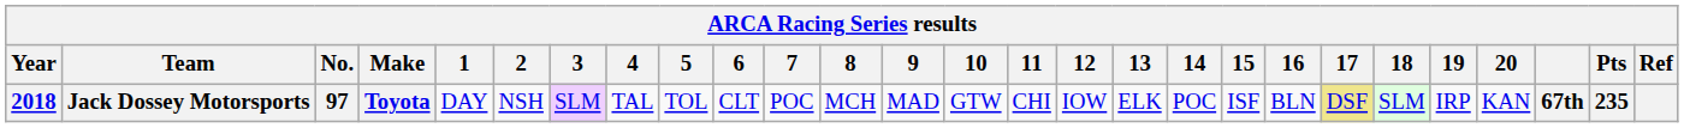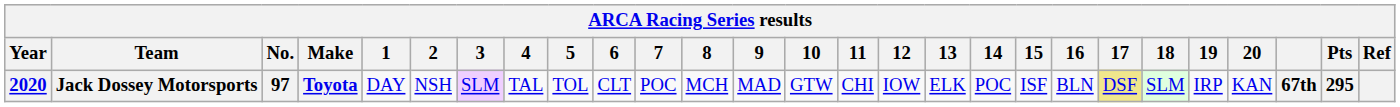Jack Dossey Motorsports | Year: 2018 -> 2020
Jack Dossey Motorsports | Pts: 235 -> 295
